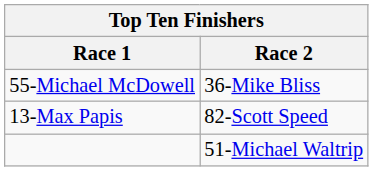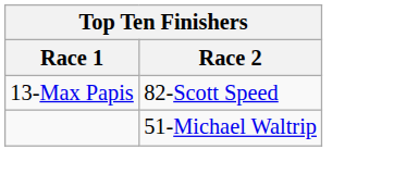- row: 55-Michael McDowell | 36-Mike Bliss
